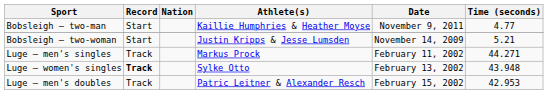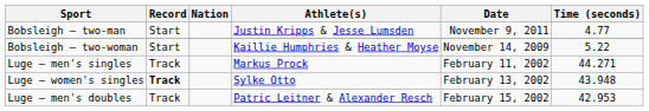Bobsleigh – two-man | Athlete(s): Kaillie Humphries & Heather Moyse -> Justin Kripps & Jesse Lumsden
Bobsleigh – two-woman | Athlete(s): Justin Kripps & Jesse Lumsden -> Kaillie Humphries & Heather Moyse
Bobsleigh – two-woman | Time (seconds): 5.21 -> 5.22
